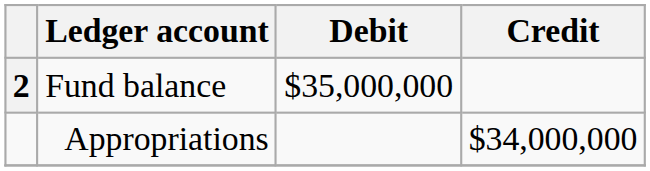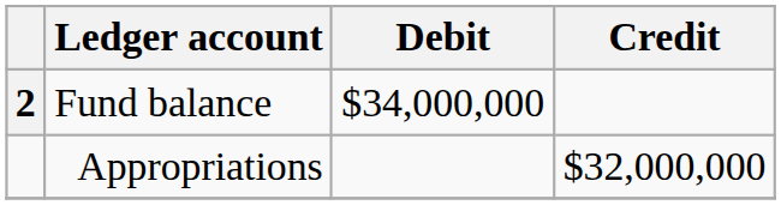Fund balance | Debit: $35,000,000 -> $34,000,000
Appropriations | Credit: $34,000,000 -> $32,000,000
